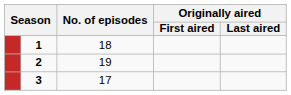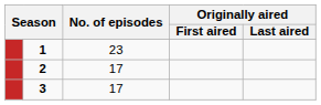1 | No. of episodes: 18 -> 23
2 | No. of episodes: 19 -> 17
